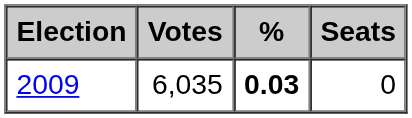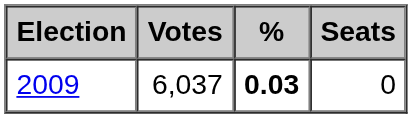2009 | Votes: 6,035 -> 6,037
